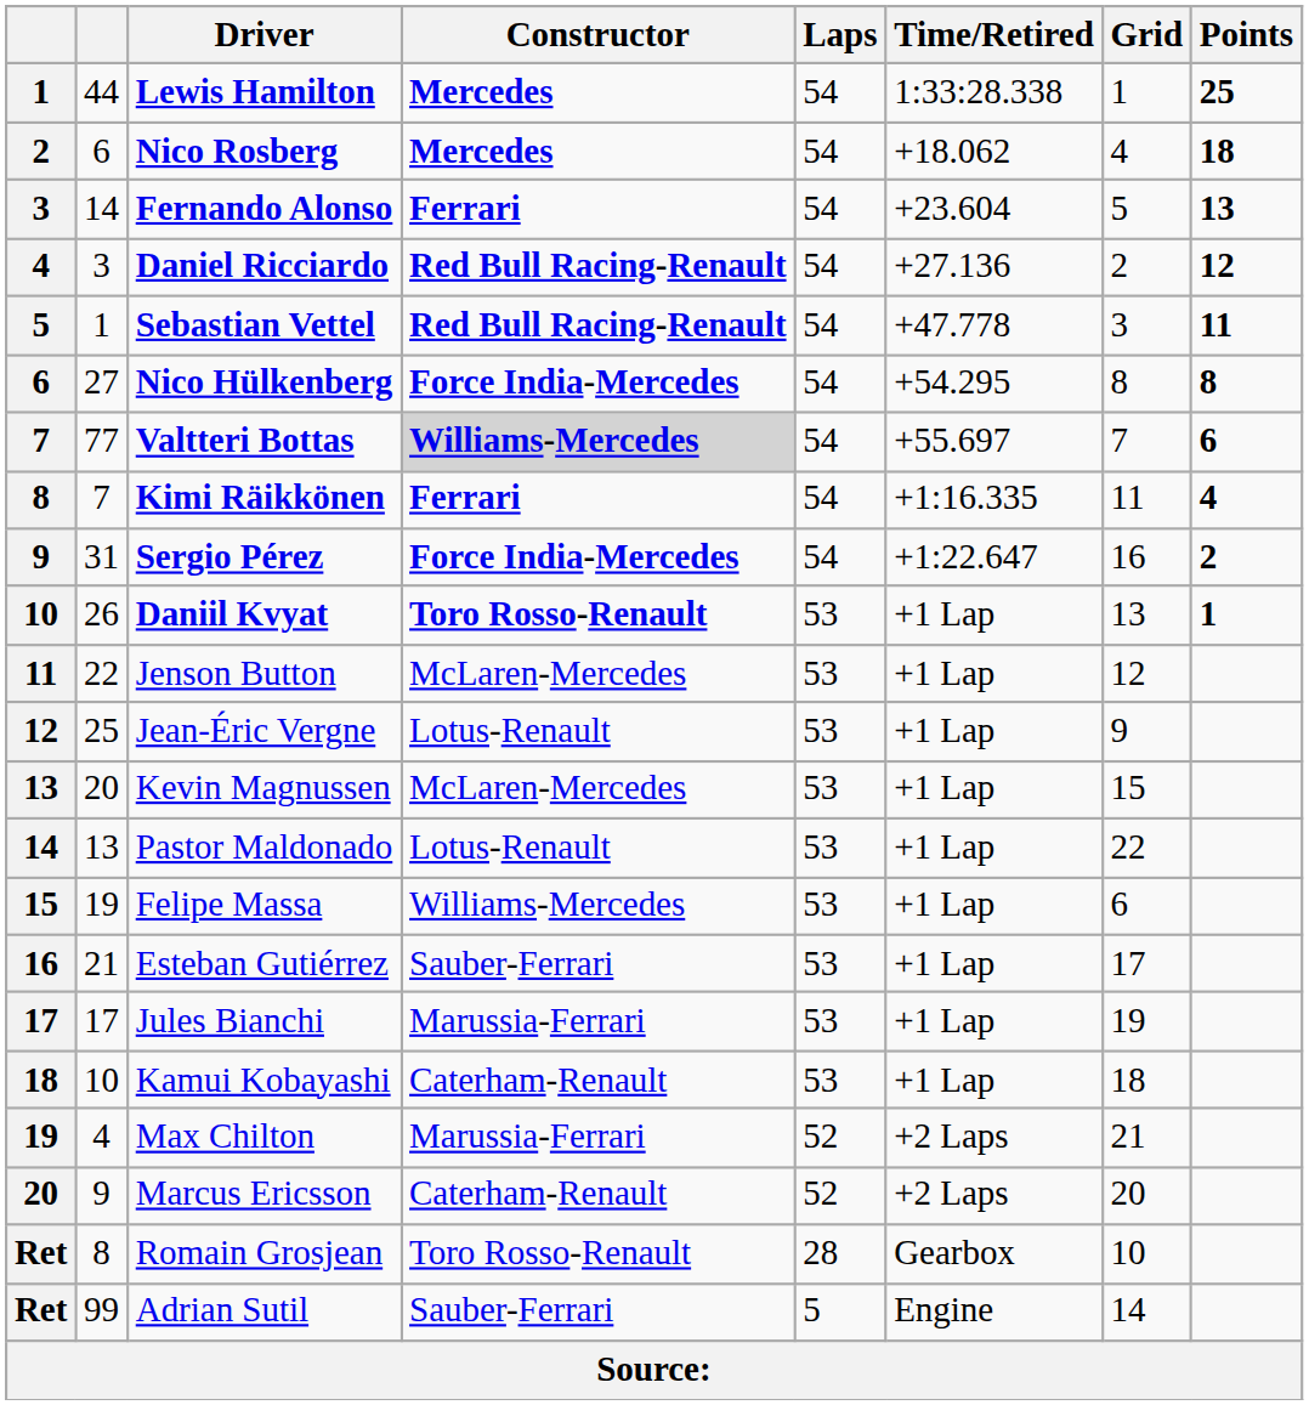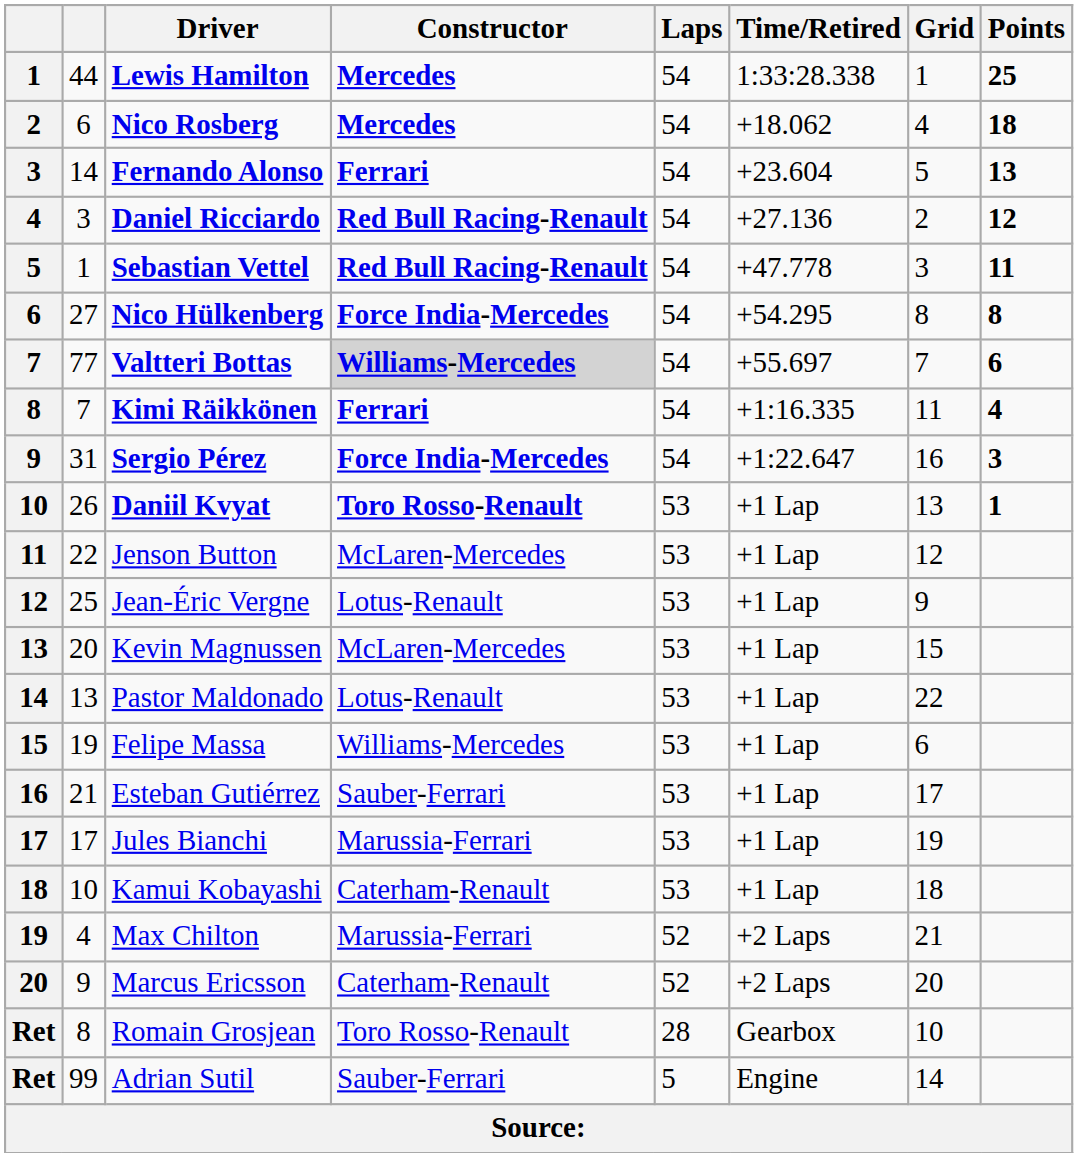Sergio Pérez | Points: 2 -> 3
